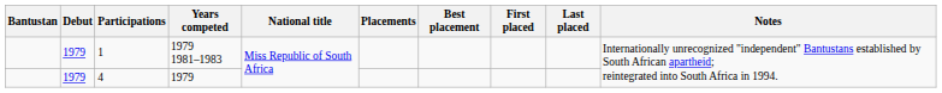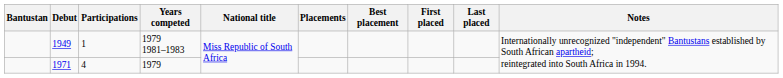1 | Debut: 1979 -> 1949
4 | Debut: 1979 -> 1971
